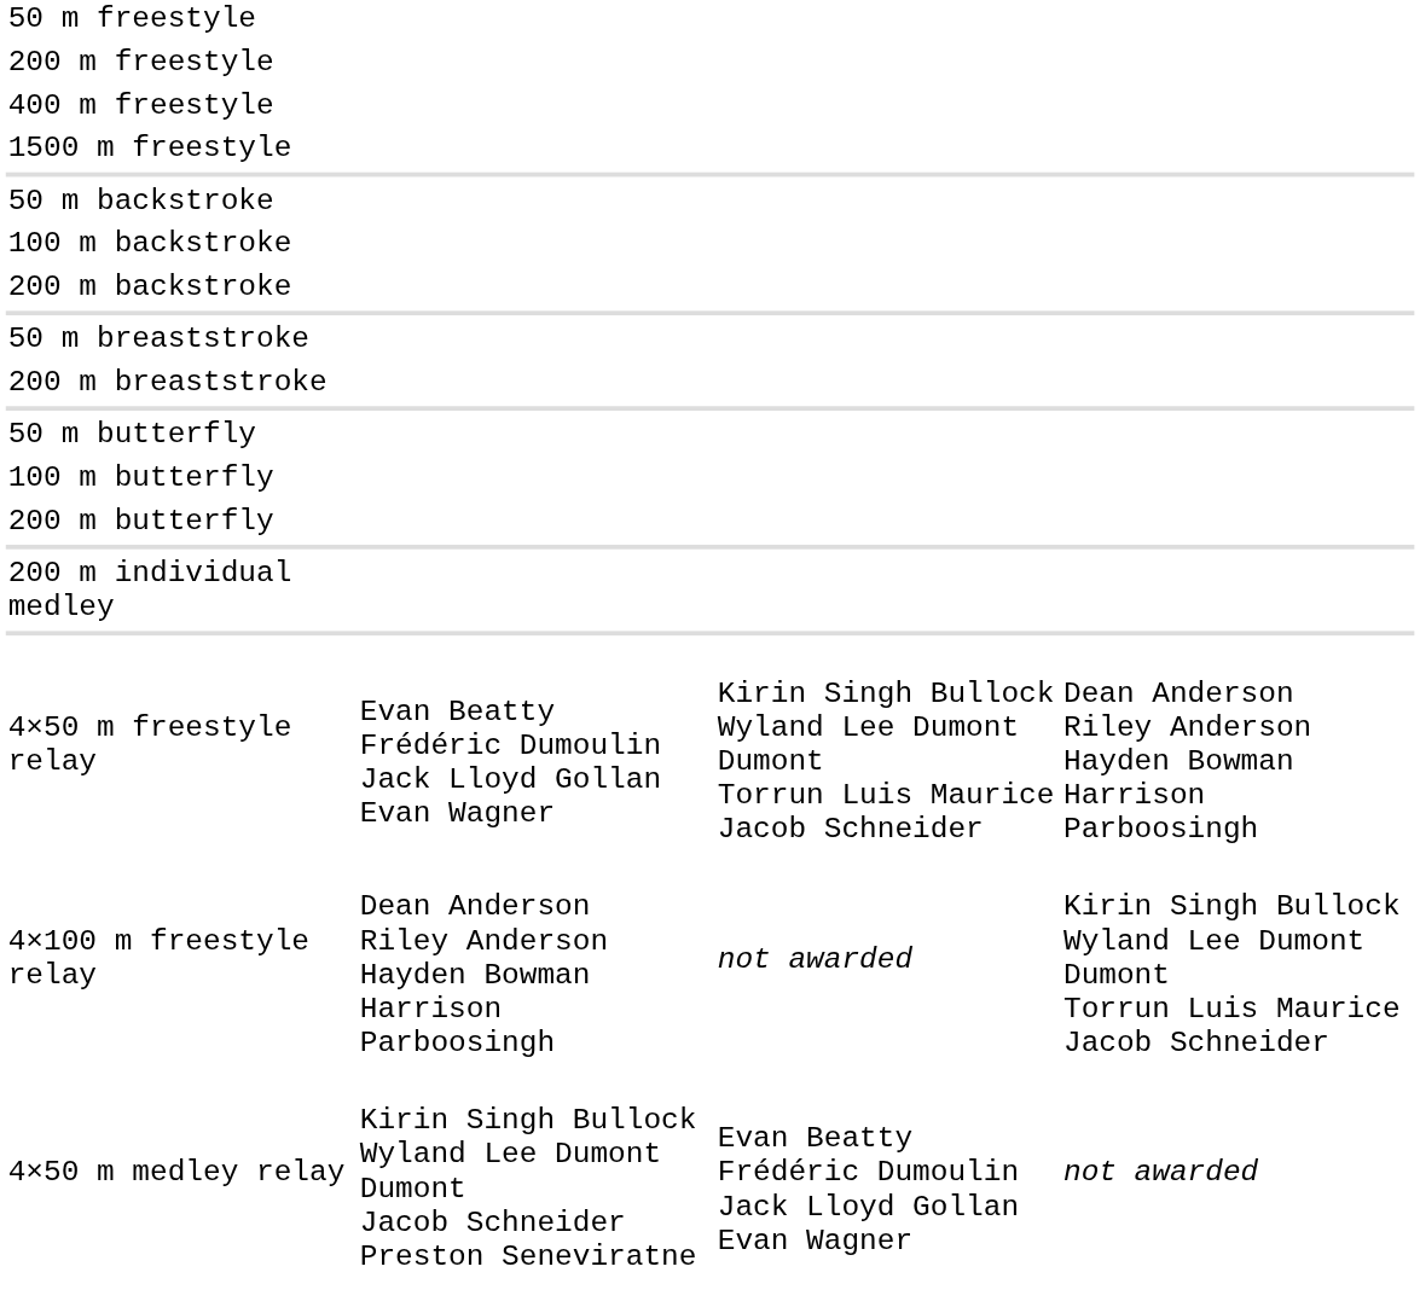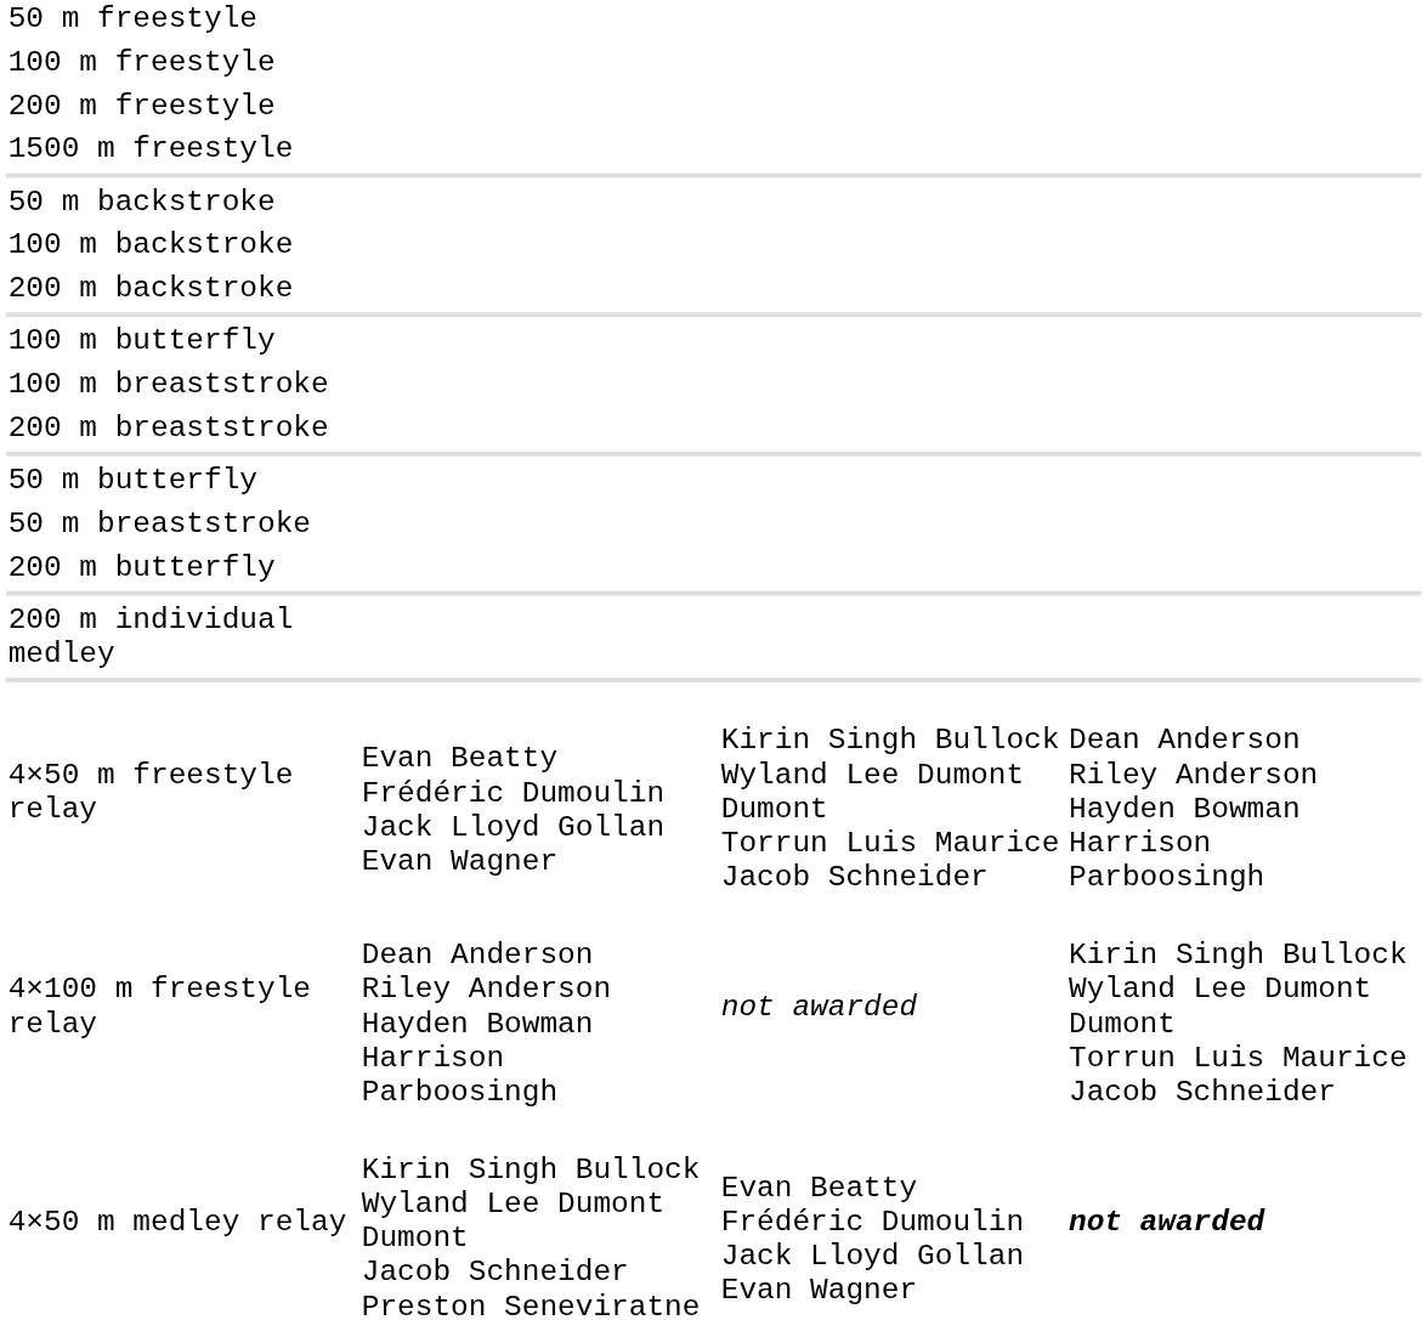+ row: 100 m freestyle
- row: 400 m freestyle
rows swapped: 50 m breaststroke <-> 100 m butterfly
+ row: 100 m breaststroke
4×50 m medley relay | column 4: normal -> bold
